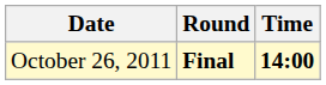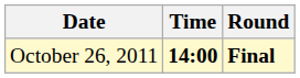columns swapped: Time <-> Round
